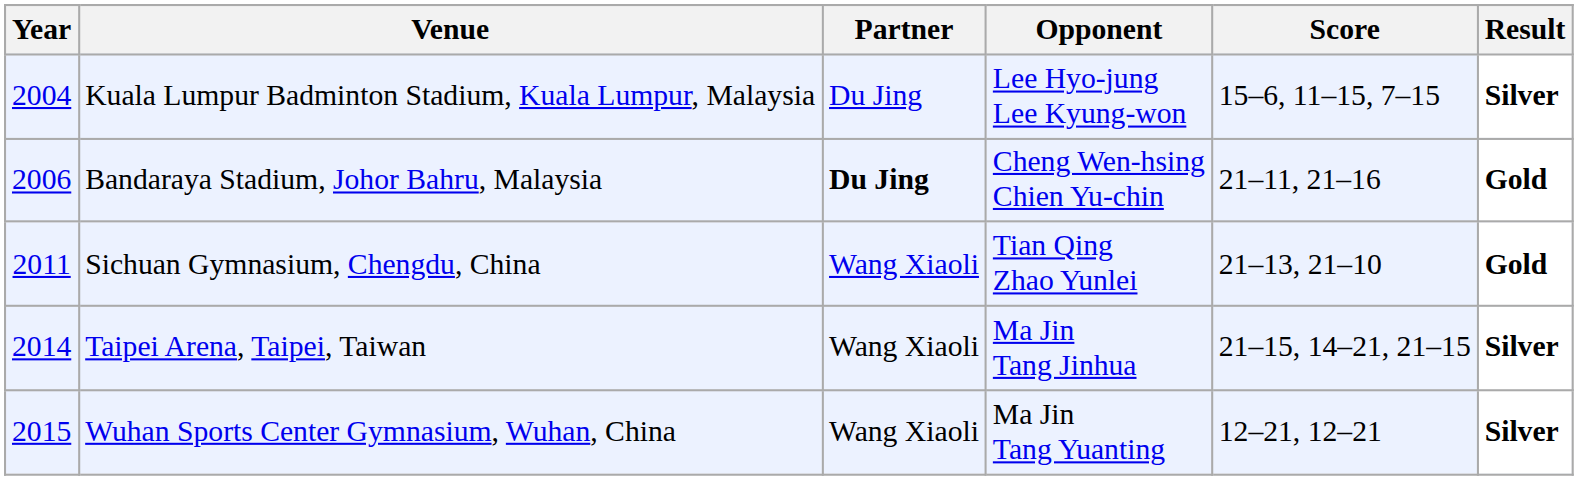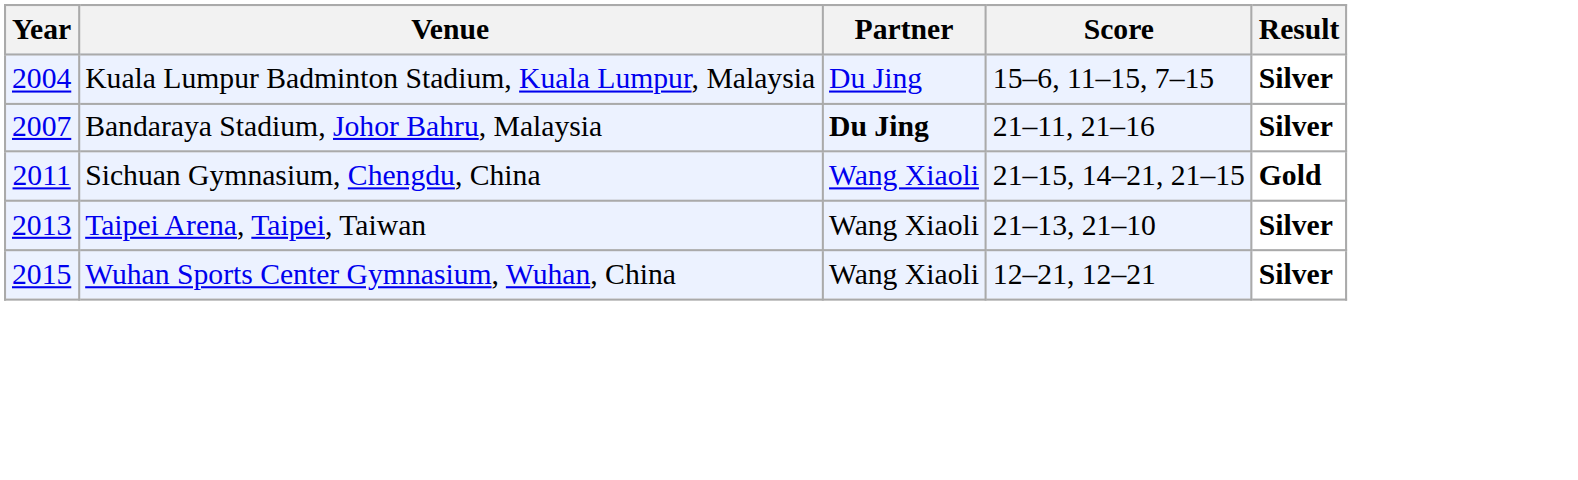- column: Opponent | Lee Hyo-jung Lee Kyung-won | Cheng Wen-hsing Chien Yu-chin | Tian Qing Zhao Yunlei | Ma Jin Tang Jinhua | Ma Jin Tang Yuanting
Bandaraya Stadium, Johor Bahru, Malaysia | Year: 2006 -> 2007
Bandaraya Stadium, Johor Bahru, Malaysia | Result: Gold -> Silver
Sichuan Gymnasium, Chengdu, China | Score: 21–13, 21–10 -> 21–15, 14–21, 21–15
Taipei Arena, Taipei, Taiwan | Year: 2014 -> 2013
Taipei Arena, Taipei, Taiwan | Score: 21–15, 14–21, 21–15 -> 21–13, 21–10
